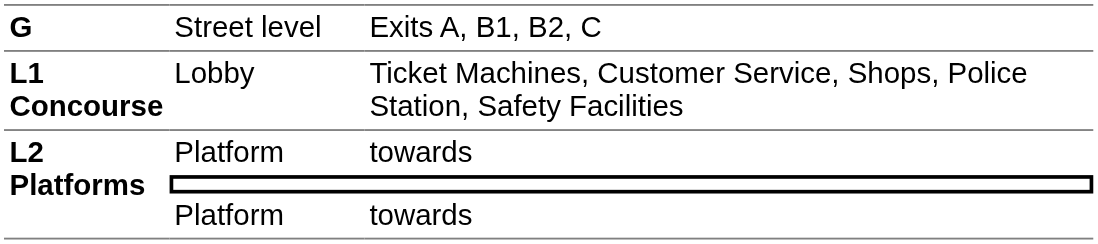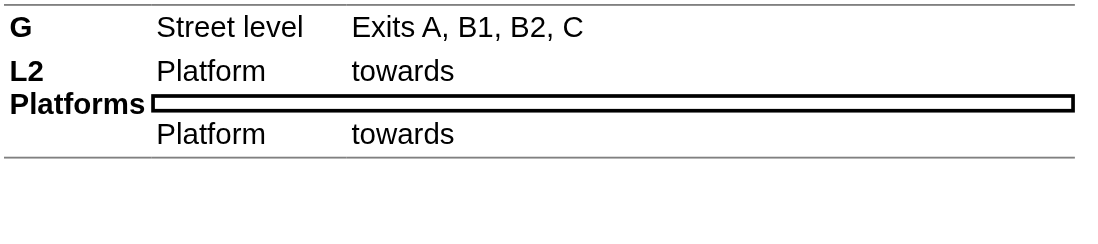- row: L1 Concourse | Lobby | Ticket Machines, Customer Service, Shops, Police Station, Safety Facilities
